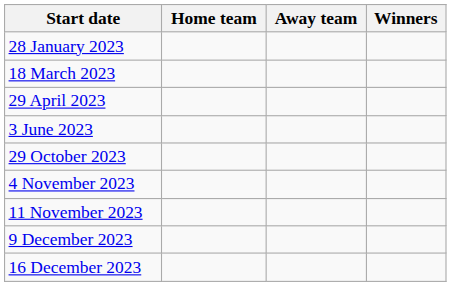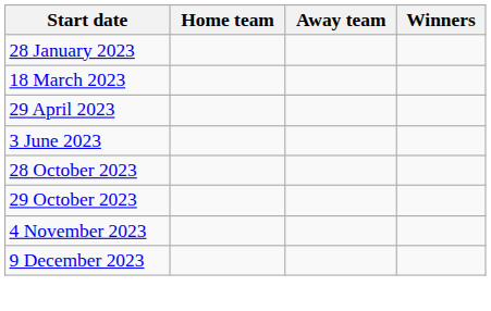+ row: 28 October 2023
- row: 11 November 2023
- row: 16 December 2023
